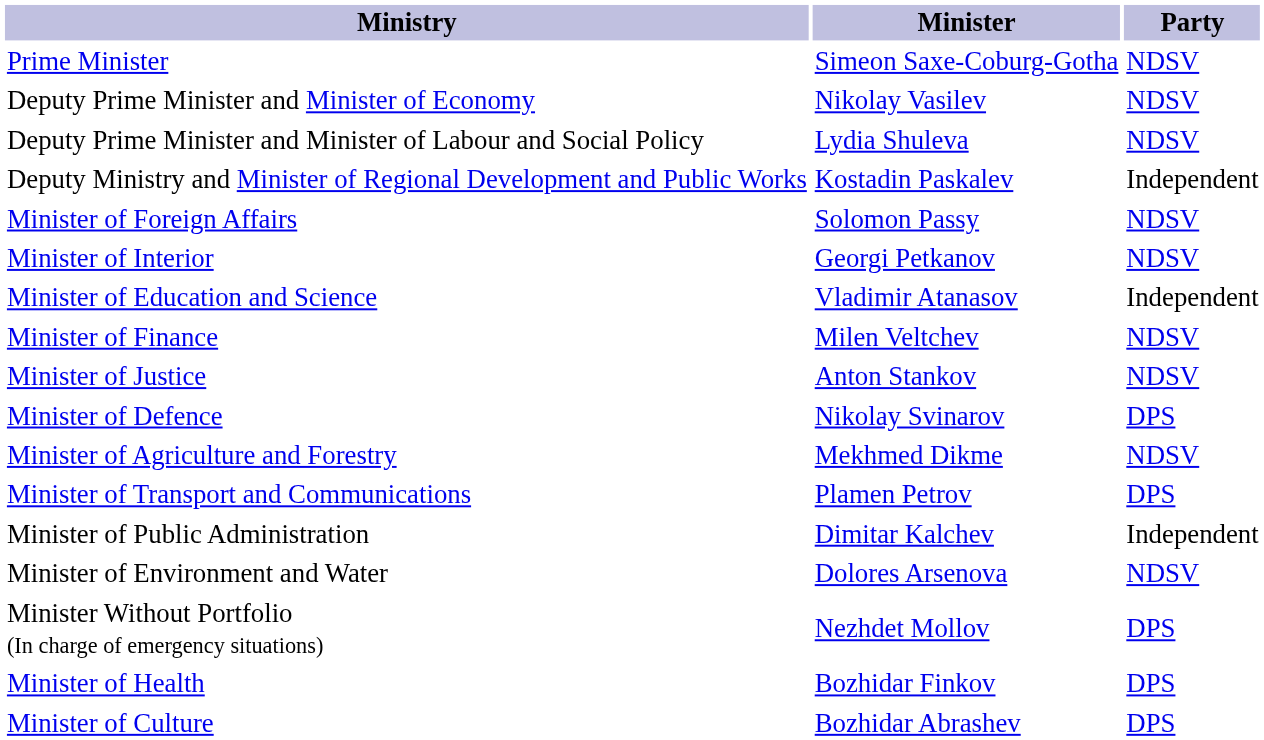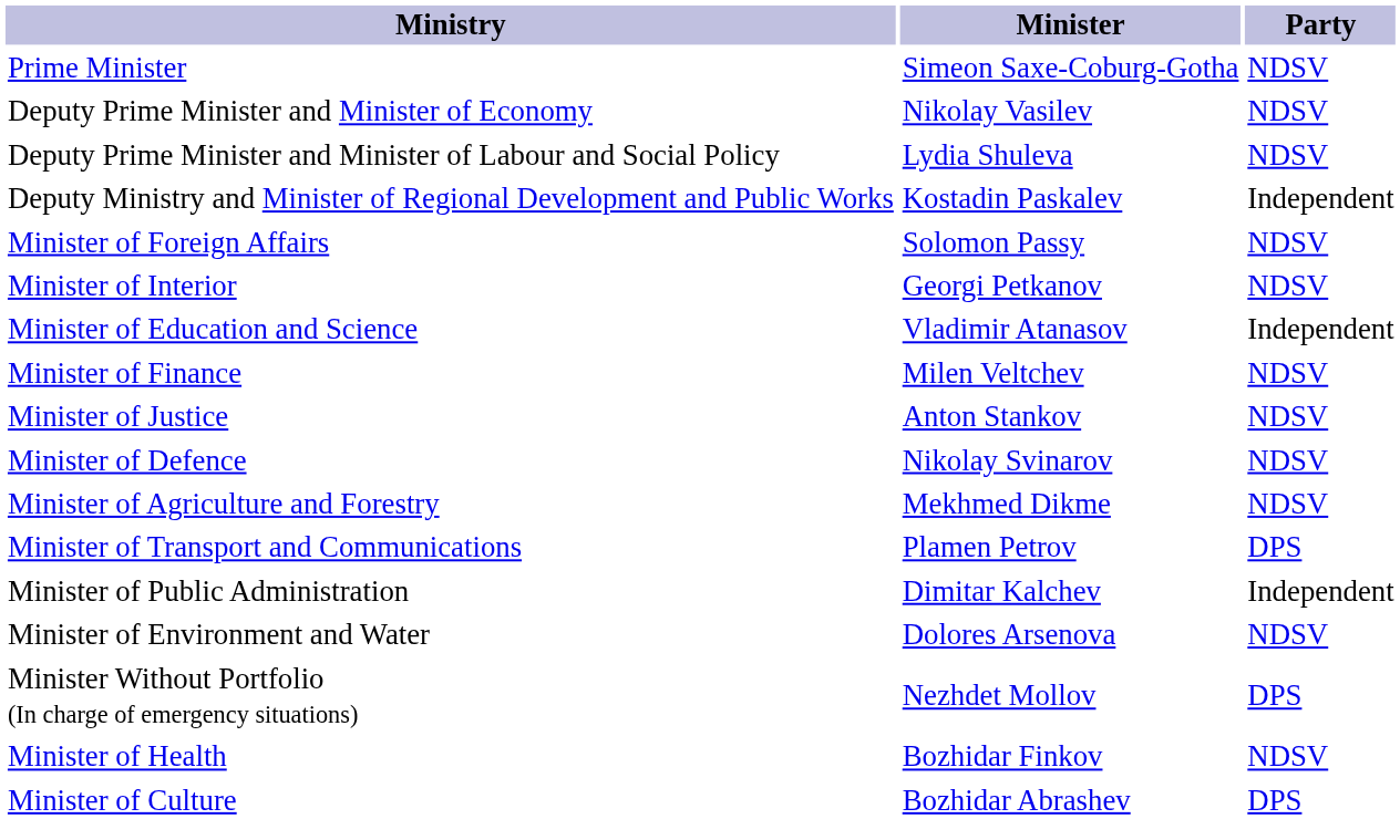Minister of Defence | Party: DPS -> NDSV
Minister of Health | Party: DPS -> NDSV
